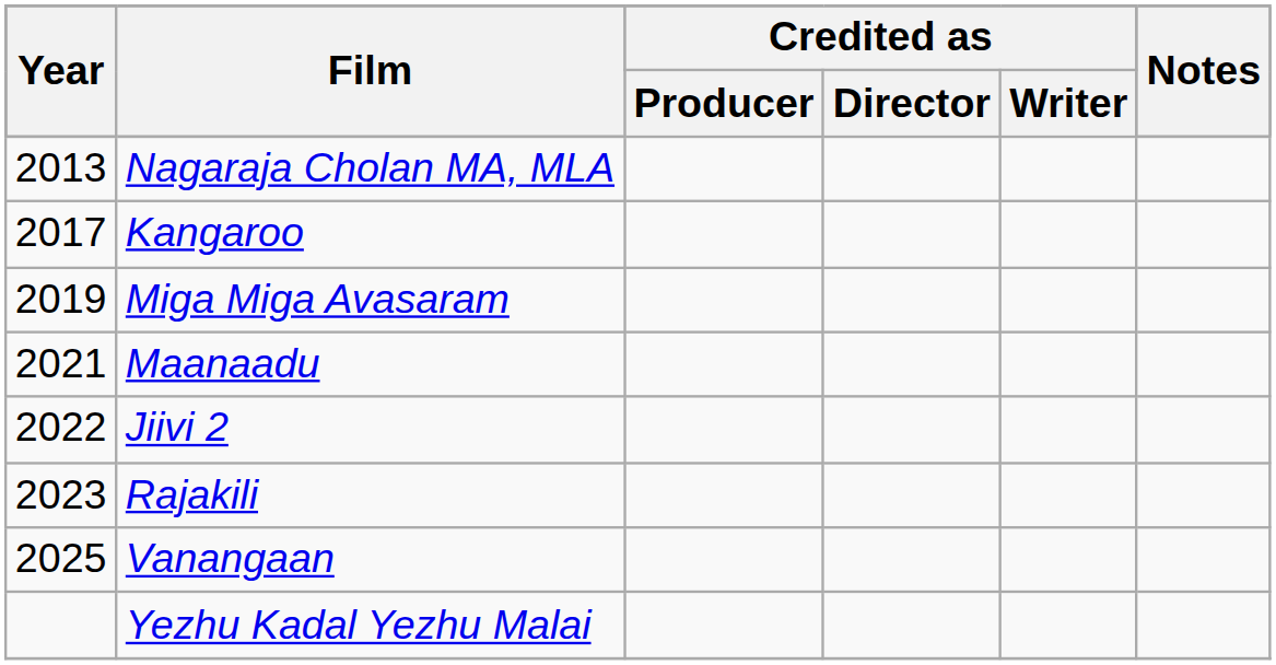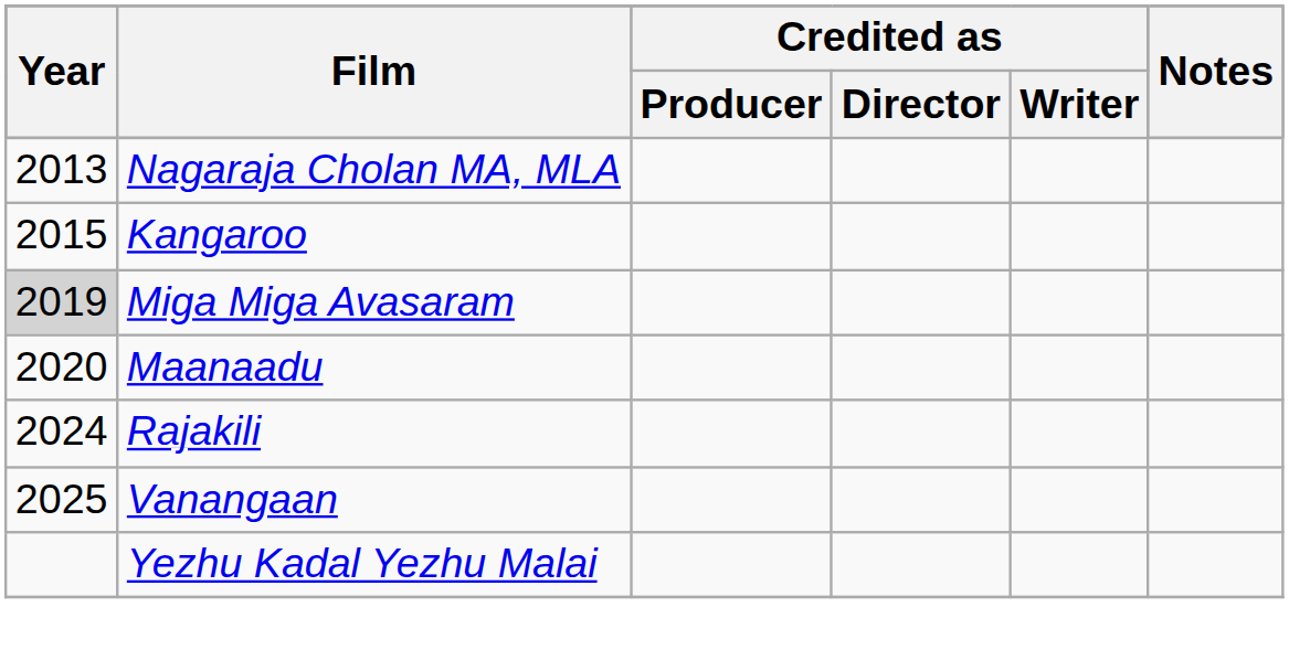Kangaroo | Year: 2017 -> 2015
Miga Miga Avasaram | Year: no background -> lightgrey background
Maanaadu | Year: 2021 -> 2020
- row: 2022 | Jiivi 2
Rajakili | Year: 2023 -> 2024
